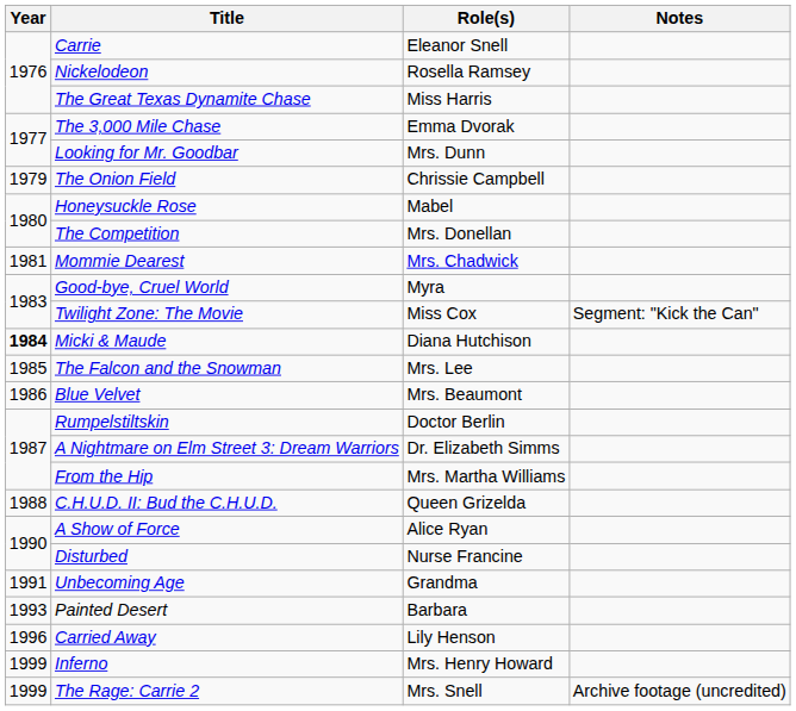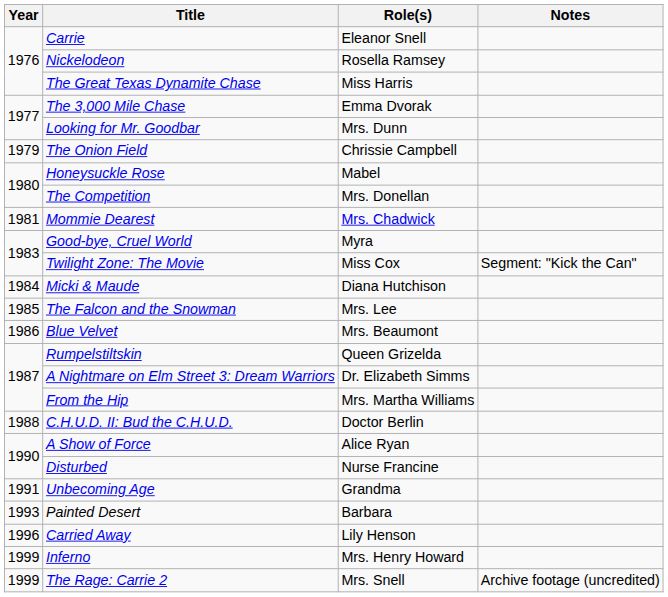Micki & Maude | Year: bold -> normal
Rumpelstiltskin | Role(s): Doctor Berlin -> Queen Grizelda
C.H.U.D. II: Bud the C.H.U.D. | Role(s): Queen Grizelda -> Doctor Berlin
